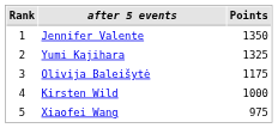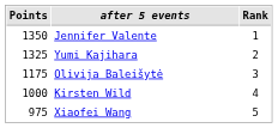columns swapped: Rank <-> Points
